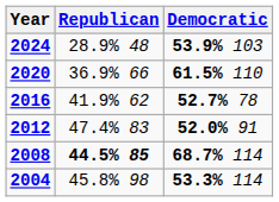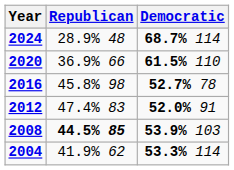2024 | Democratic: 53.9% 103 -> 68.7% 114
2016 | Republican: 41.9% 62 -> 45.8% 98
2008 | Democratic: 68.7% 114 -> 53.9% 103
2004 | Republican: 45.8% 98 -> 41.9% 62
